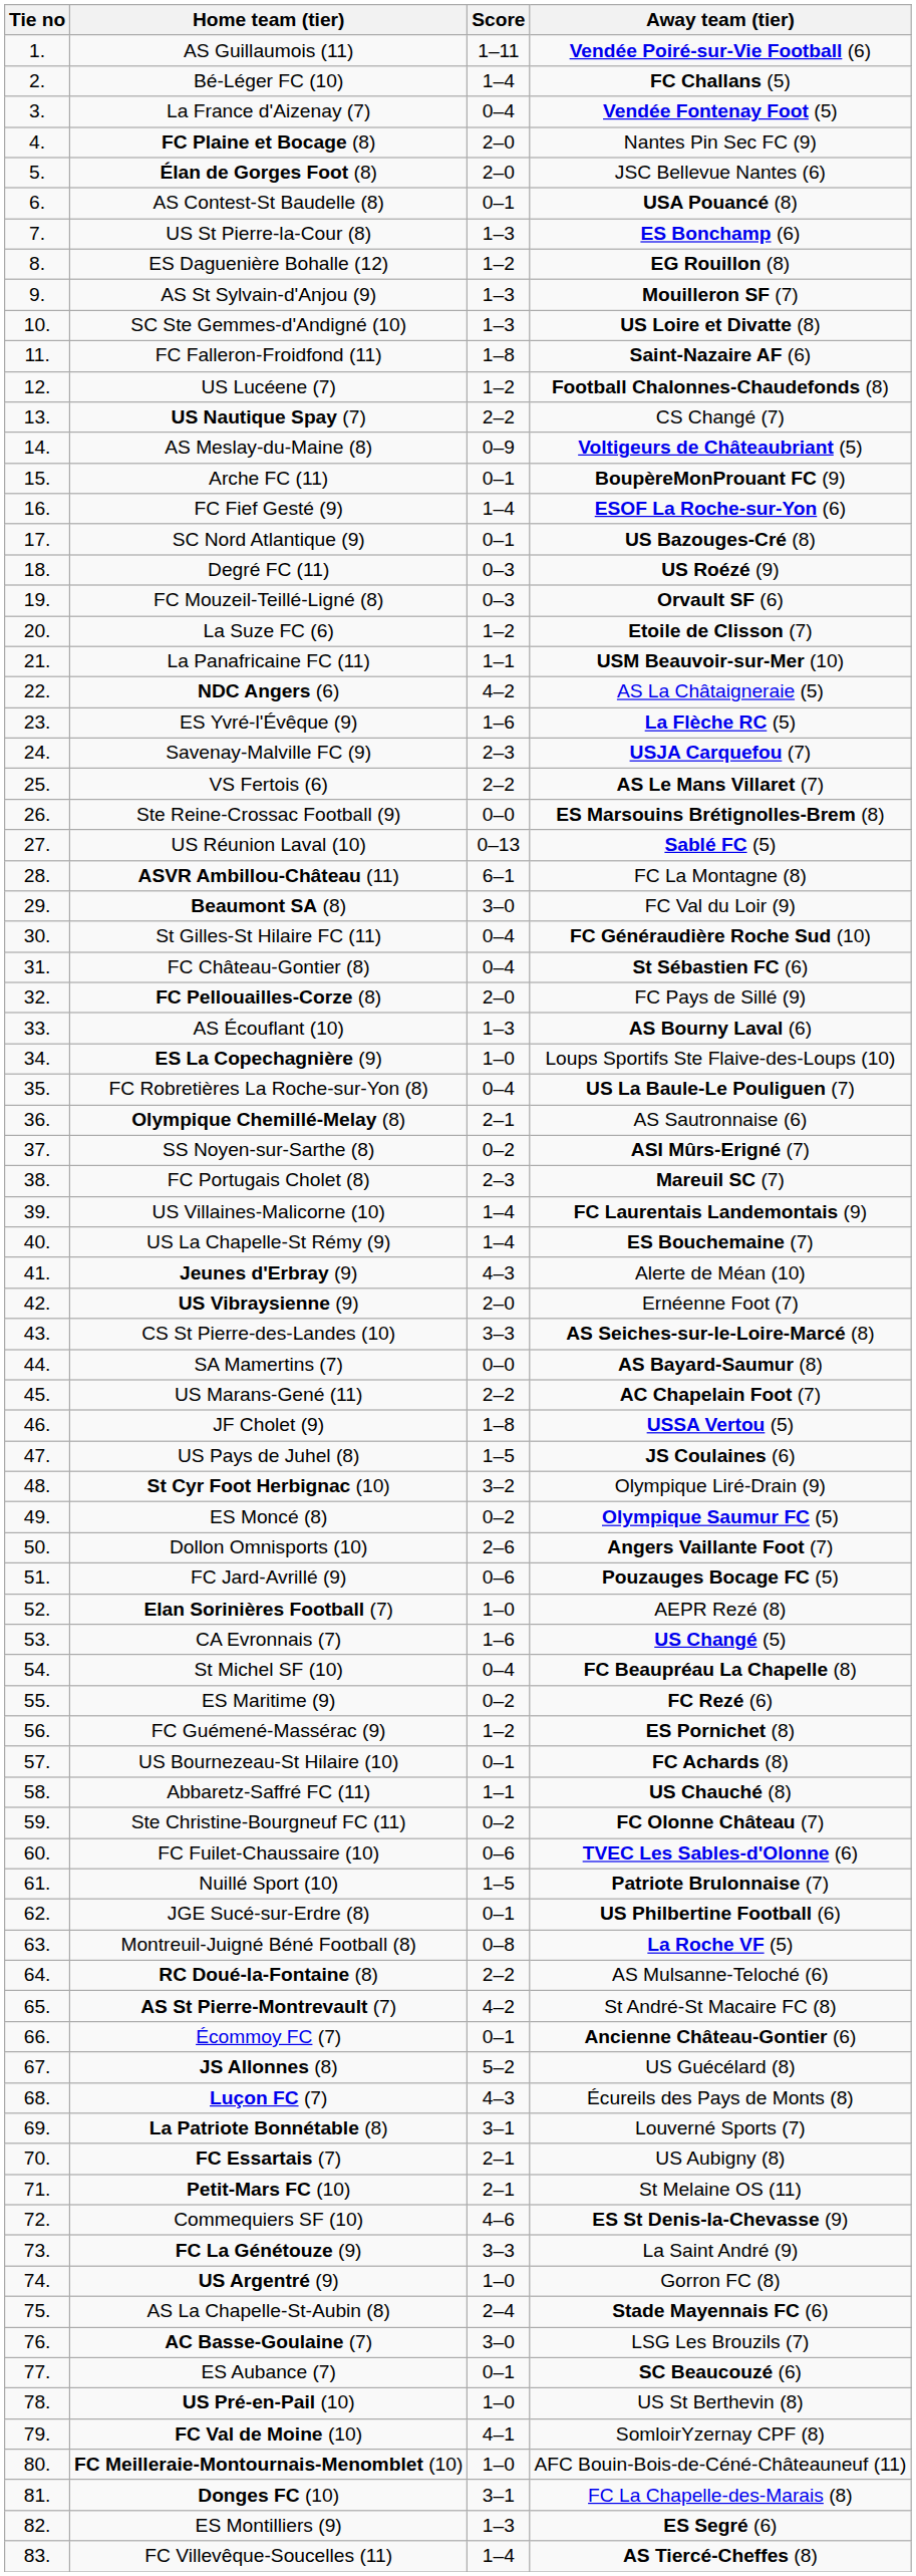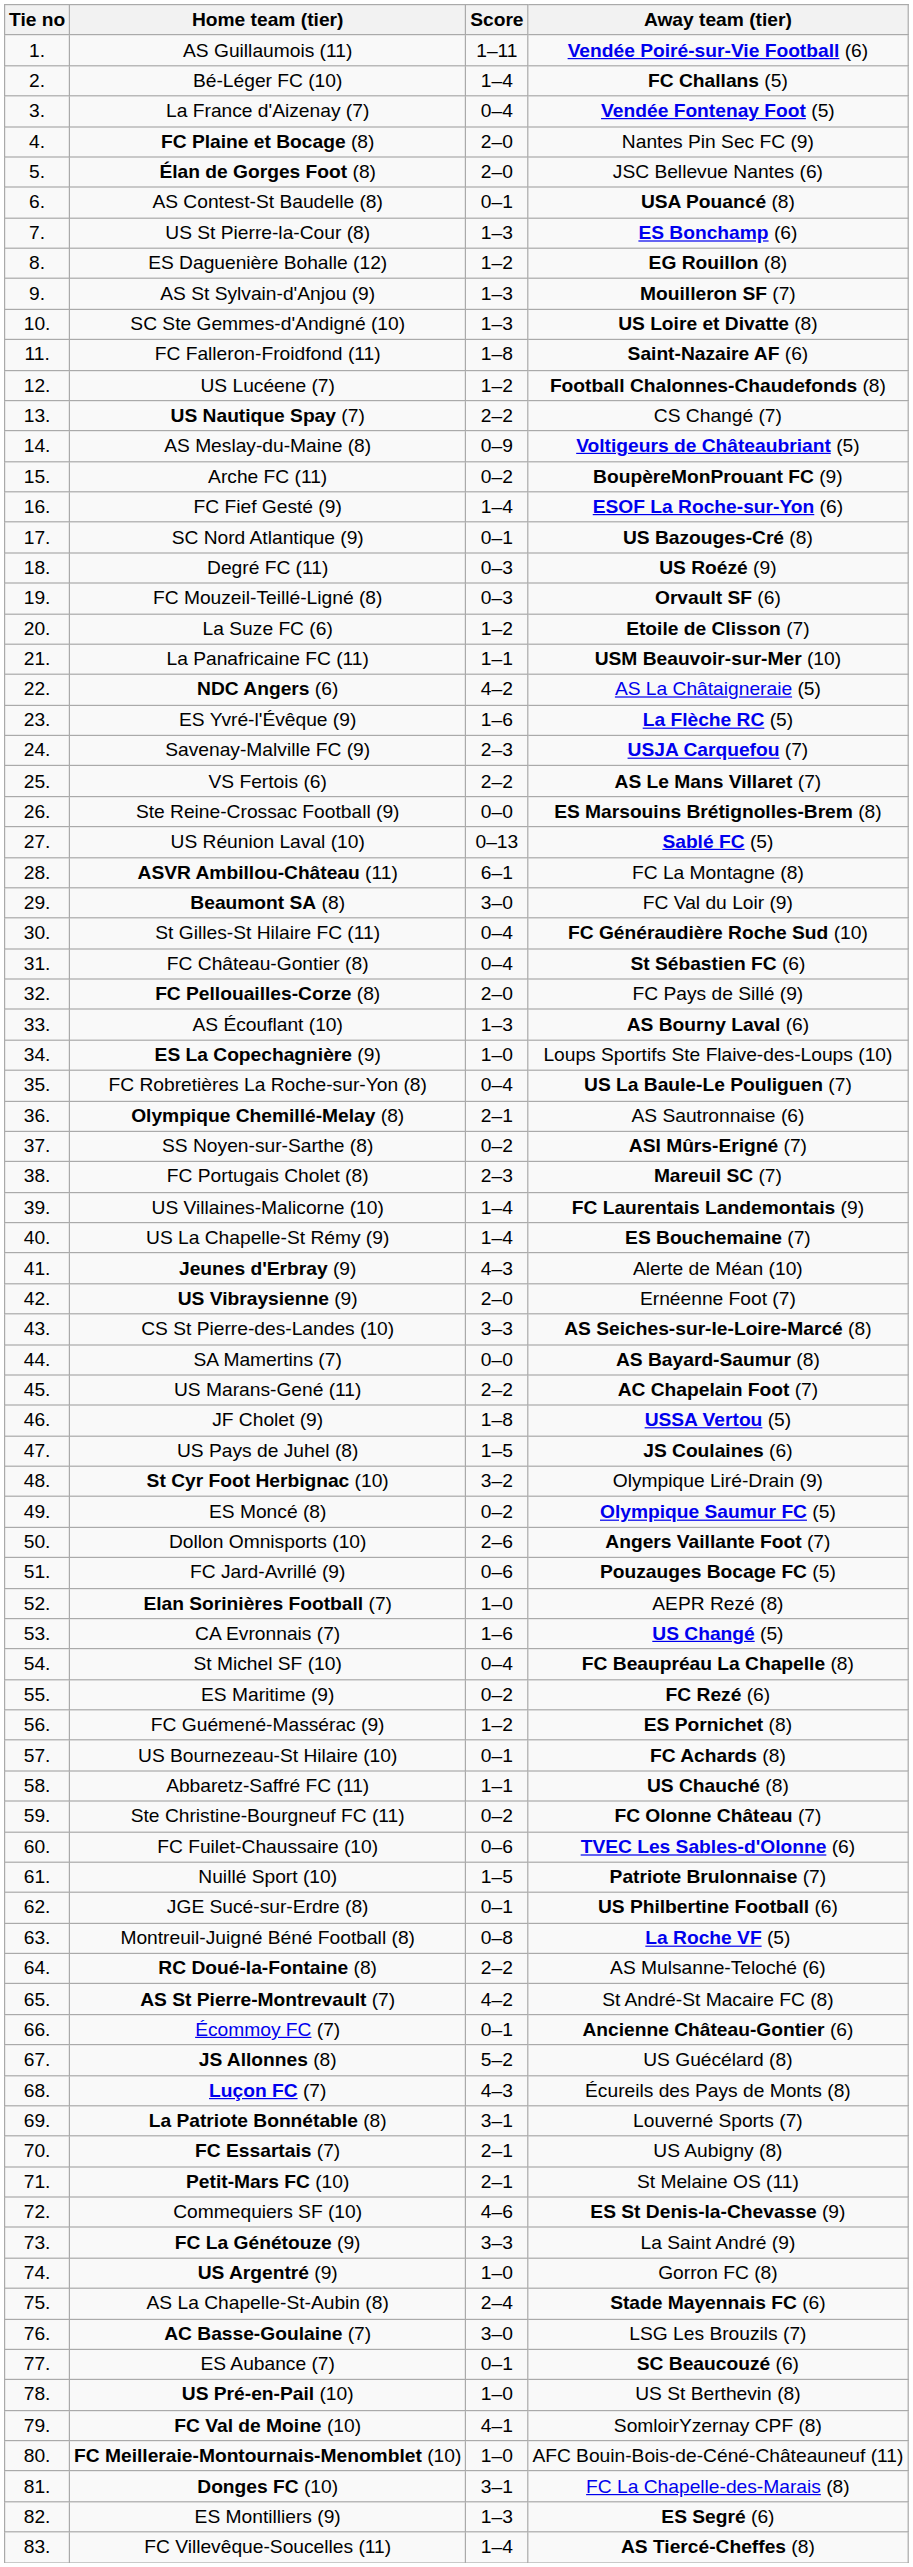Arche FC (11) | Score: 0–1 -> 0–2
